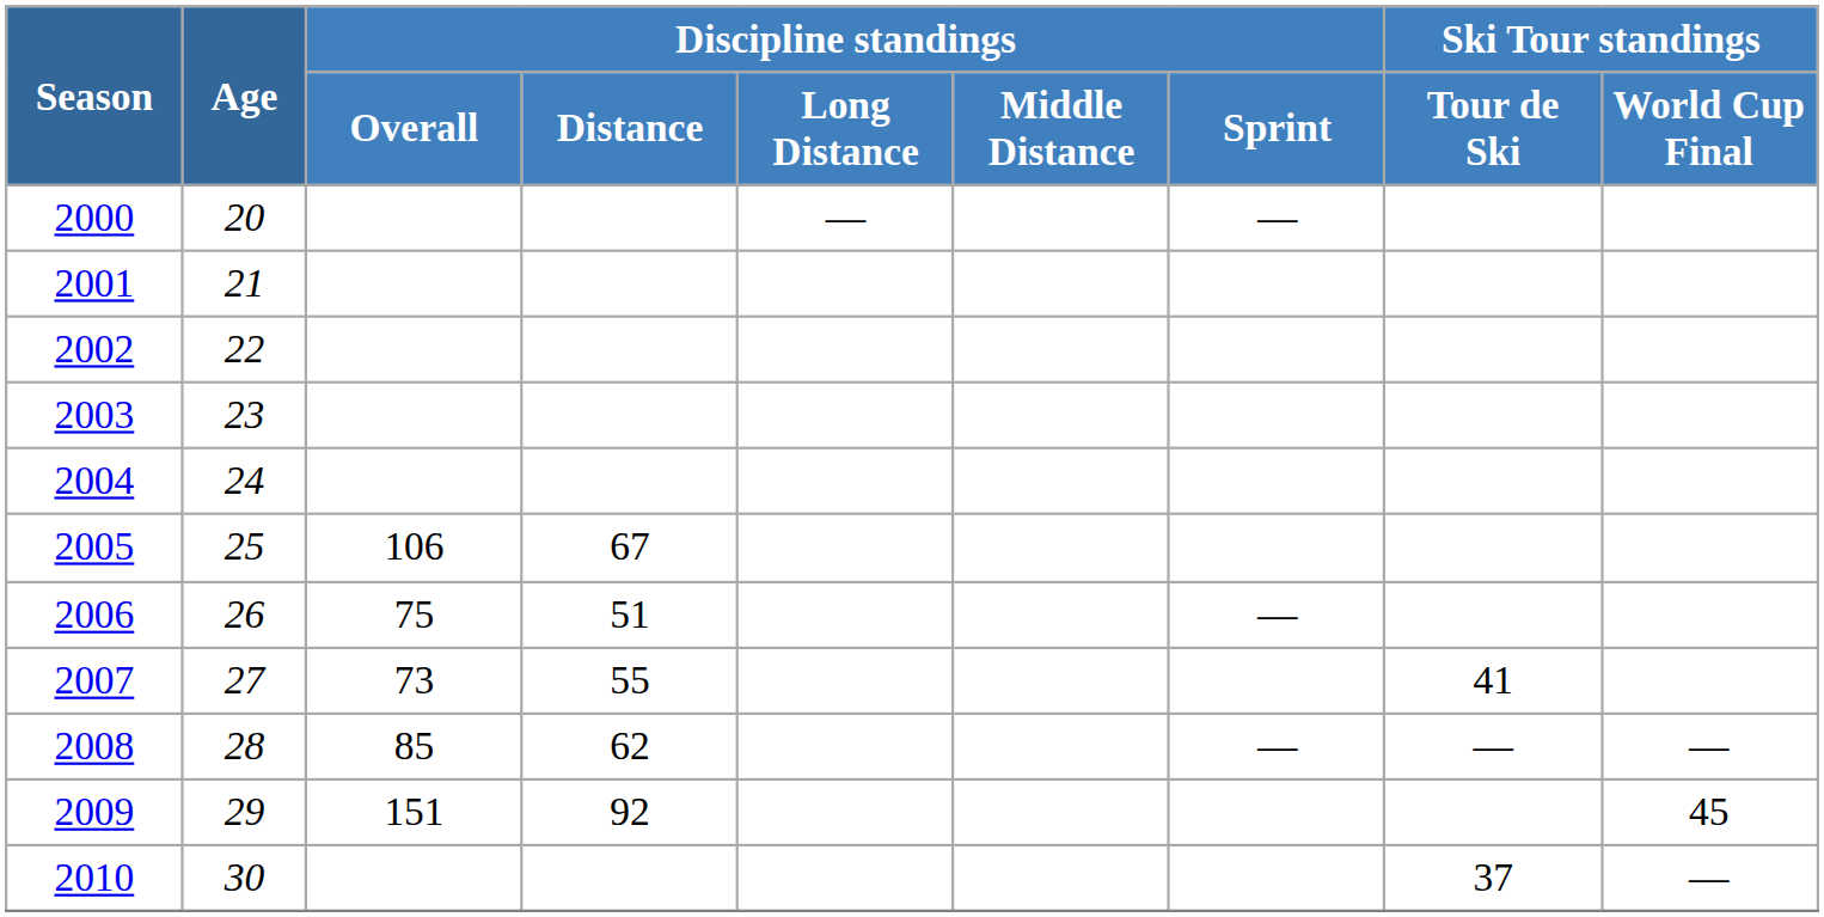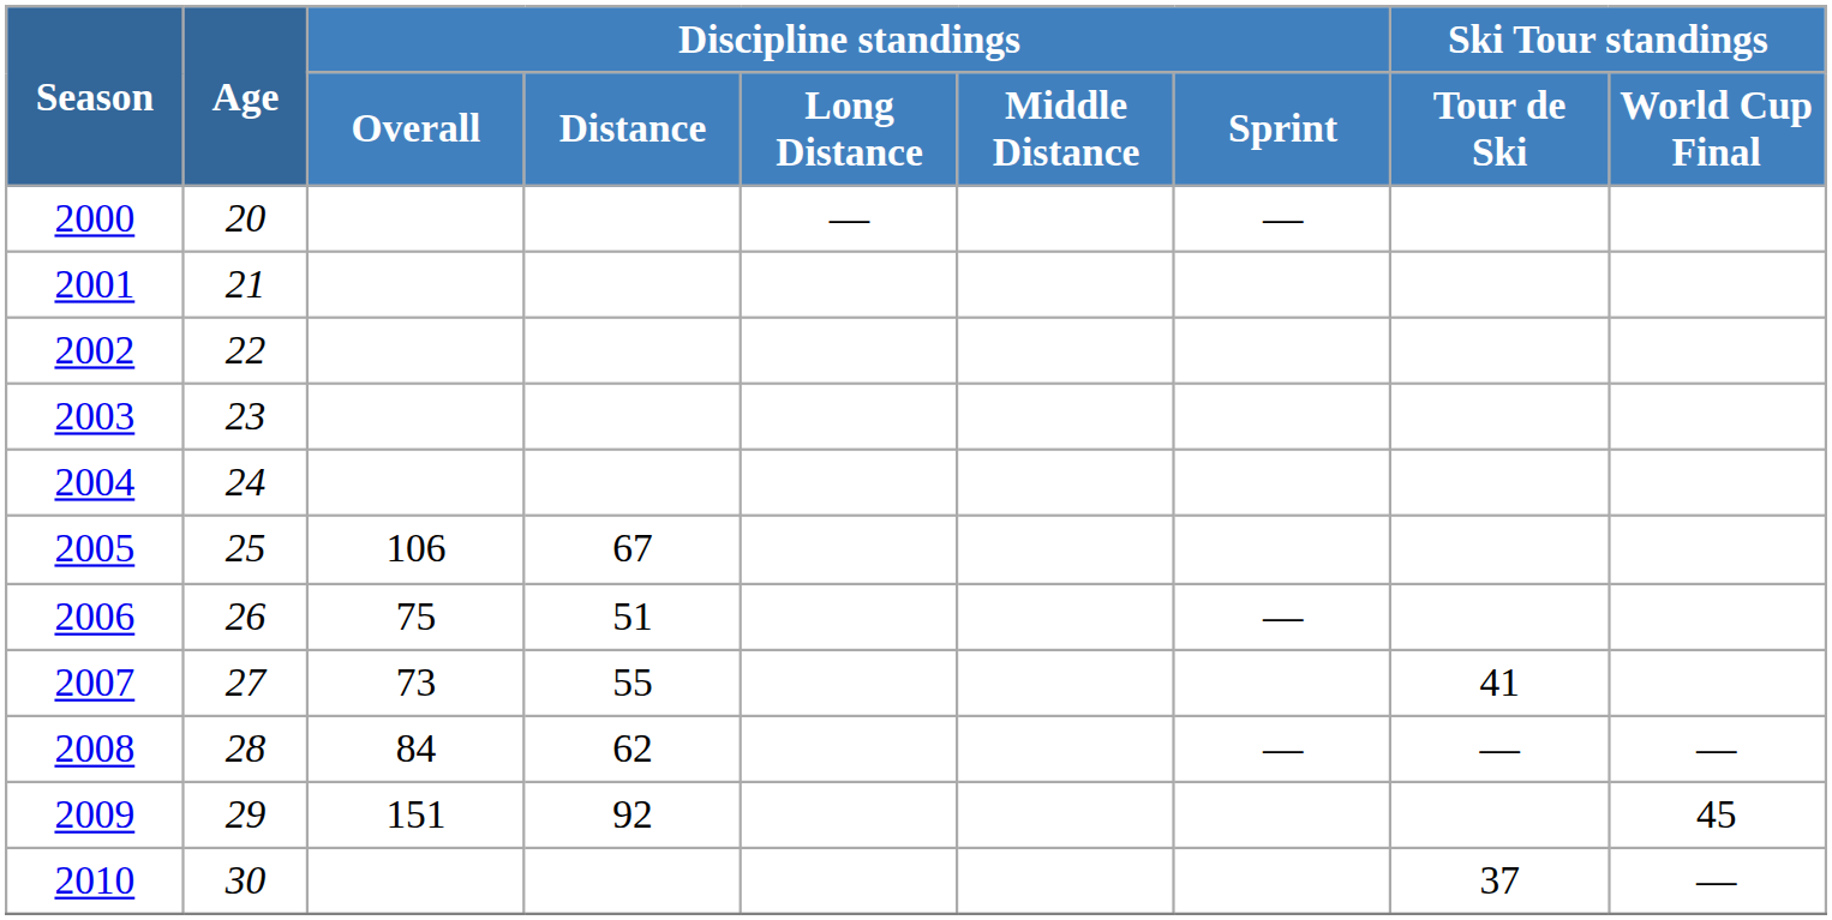2008 | Discipline standings / Overall: 85 -> 84
